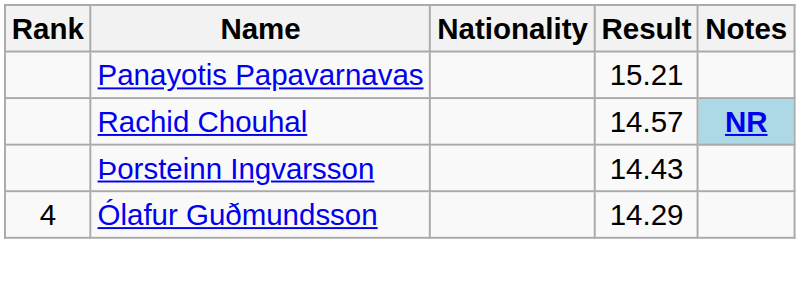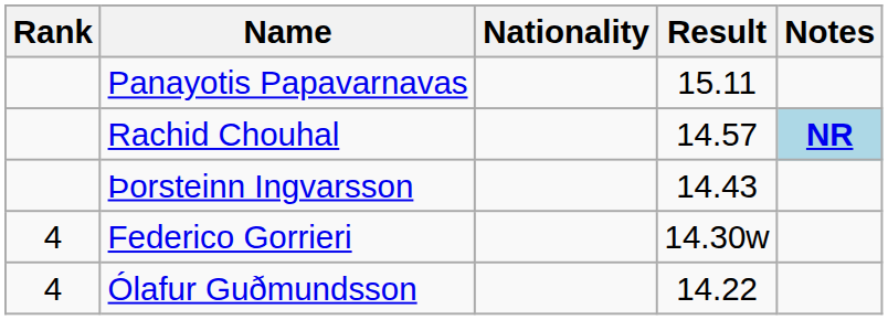Panayotis Papavarnavas | Result: 15.21 -> 15.11
+ row: 4 | Federico Gorrieri | 14.30w
Ólafur Guðmundsson | Result: 14.29 -> 14.22
